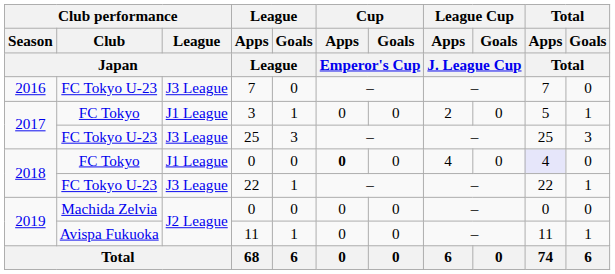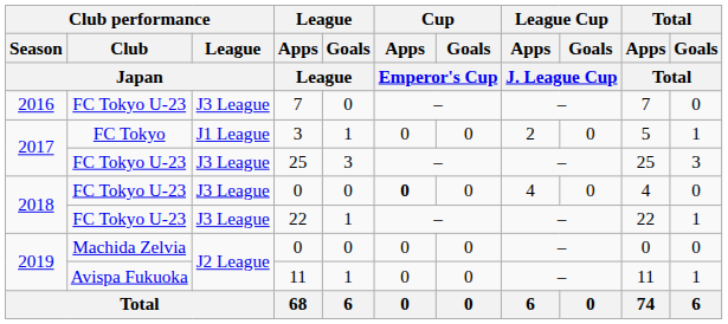2018 / 0 | Club performance / Club / Japan: FC Tokyo -> FC Tokyo U-23
2018 / 0 | Club performance / League / Japan: J1 League -> J3 League
2018 / 0 | Total / Apps / Total: lavender background -> no background
